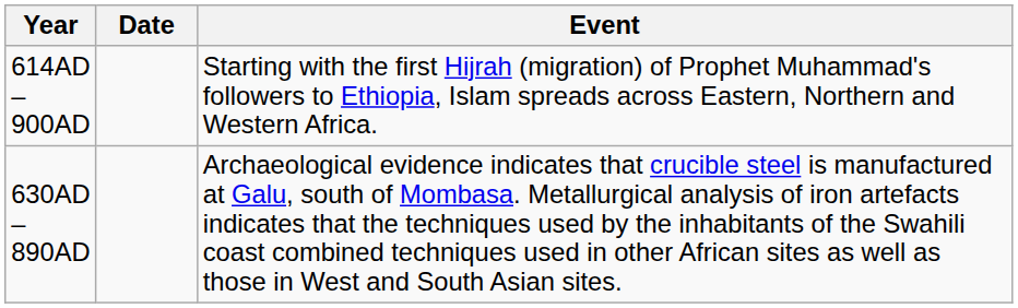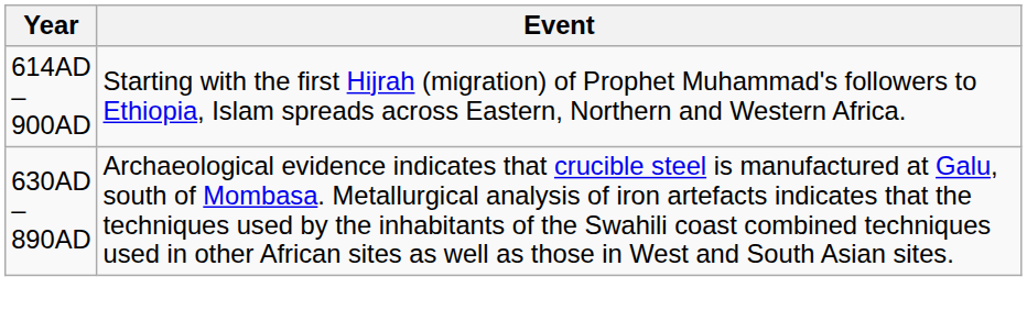- column: Date
